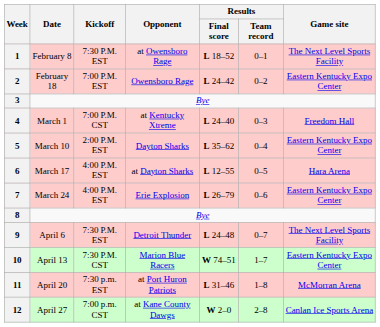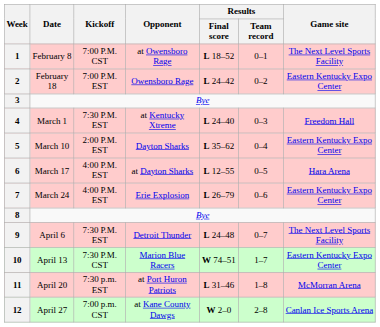1 | Kickoff: 7:30 P.M. EST -> 7:00 P.M. CST
4 | Kickoff: 7:00 P.M. CST -> 7:30 P.M. EST
